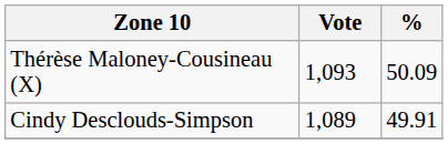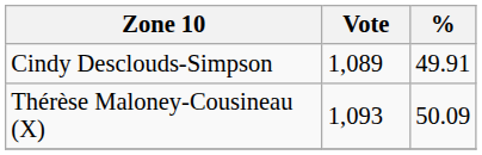rows swapped: Thérèse Maloney-Cousineau (X) <-> Cindy Desclouds-Simpson
